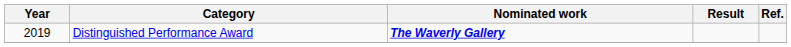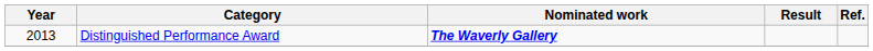Distinguished Performance Award | Year: 2019 -> 2013
